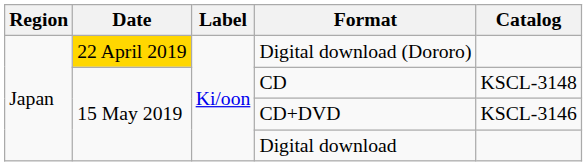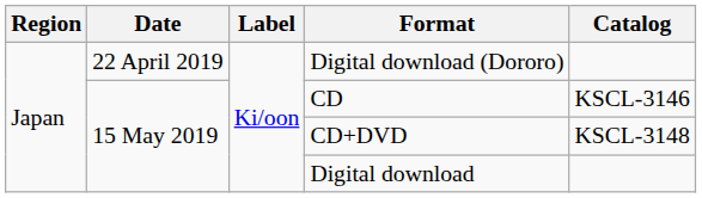Digital download (Dororo) | Date: gold background -> no background
CD | Catalog: KSCL-3148 -> KSCL-3146
CD+DVD | Catalog: KSCL-3146 -> KSCL-3148
